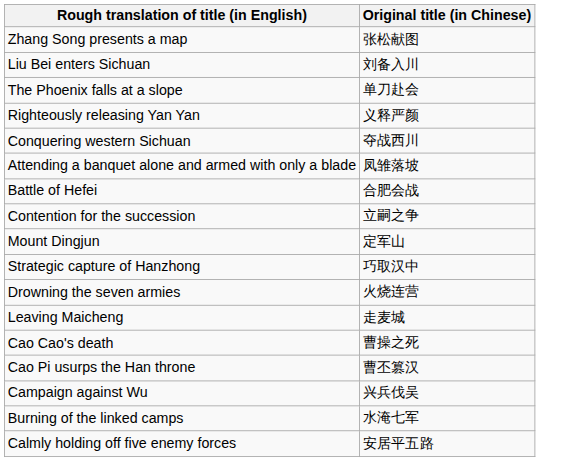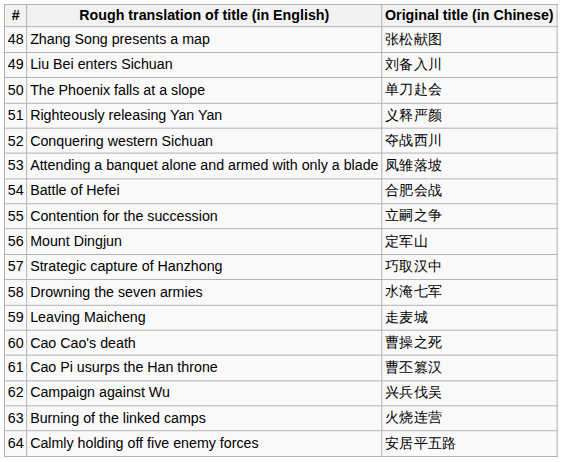+ column: # | 48 | 49 | 50 | 51 | 52 | 53 | 54 | 55 | 56 | 57 | 58 | 59 | 60 | 61 | 62 | 63 | 64
Drowning the seven armies | Original title (in Chinese): 火烧连营 -> 水淹七军
Burning of the linked camps | Original title (in Chinese): 水淹七军 -> 火烧连营
